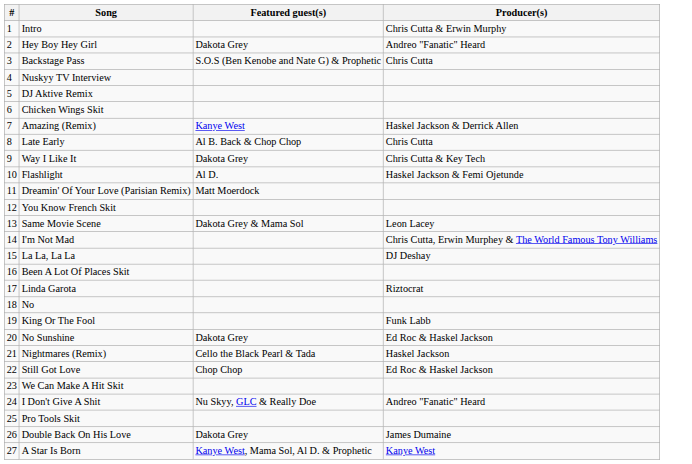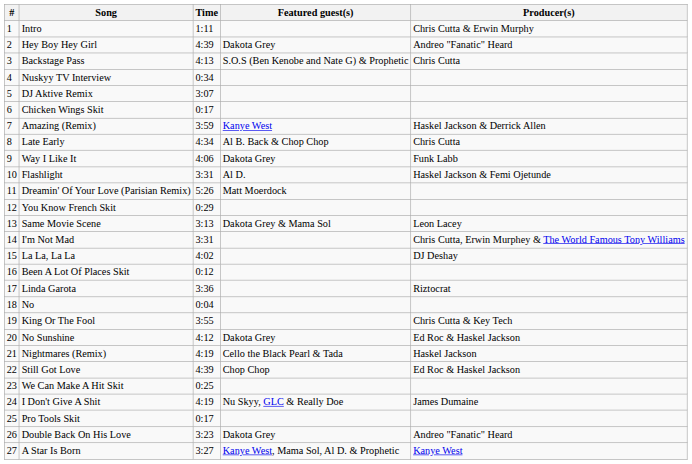+ column: Time | 1:11 | 4:39 | 4:13 | 0:34 | 3:07 | 0:17 | 3:59 | 4:34 | 4:06 | 3:31 | 5:26 | 0:29 | 3:13 | 3:31 | 4:02 | 0:12 | 3:36 | 0:04 | 3:55 | 4:12 | 4:19 | 4:39 | 0:25 | 4:19 | 0:17 | 3:23 | 3:27
Way I Like It | Producer(s): Chris Cutta & Key Tech -> Funk Labb
King Or The Fool | Producer(s): Funk Labb -> Chris Cutta & Key Tech
I Don't Give A Shit | Producer(s): Andreo "Fanatic" Heard -> James Dumaine
Double Back On His Love | Producer(s): James Dumaine -> Andreo "Fanatic" Heard
